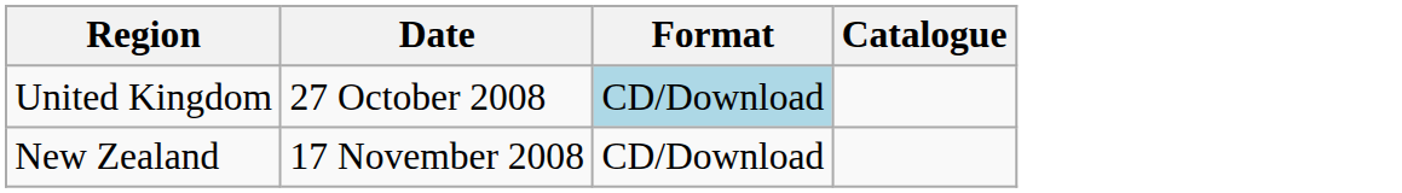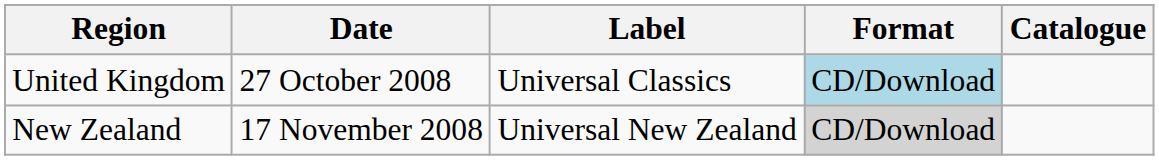+ column: Label | Universal Classics | Universal New Zealand
New Zealand | Format: no background -> lightgrey background
